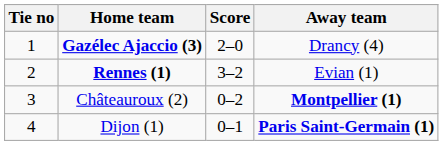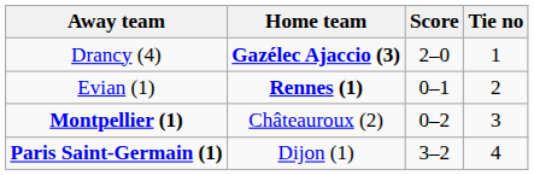columns swapped: Tie no <-> Away team
Rennes (1) | Score: 3–2 -> 0–1
Dijon (1) | Score: 0–1 -> 3–2
